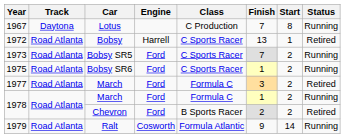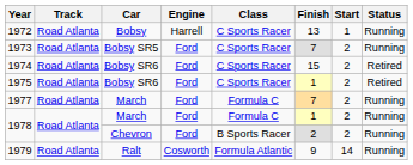- row: 1967 | Daytona | Lotus | C Production | 7 | 8 | Running
1972 | Status: Retired -> Running
+ row: 1974 | Road Atlanta | Bobsy SR6 | Ford | C Sports Racer | 15 | 2 | Retired
1975 | Status: Running -> Retired
1977 | Finish: 3 -> 7
1977 | Status: Retired -> Running
1978 / Chevron | Status: Retired -> Running
